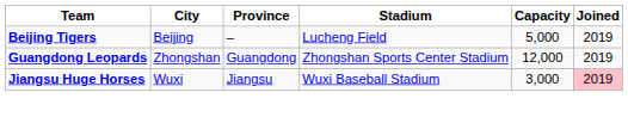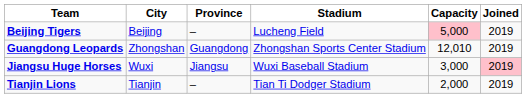Beijing Tigers | Capacity: no background -> pink background
Guangdong Leopards | Capacity: 12,000 -> 12,010
+ row: Tianjin Lions | Tianjin | – | Tian Ti Dodger Stadium | 2,000 | 2019
